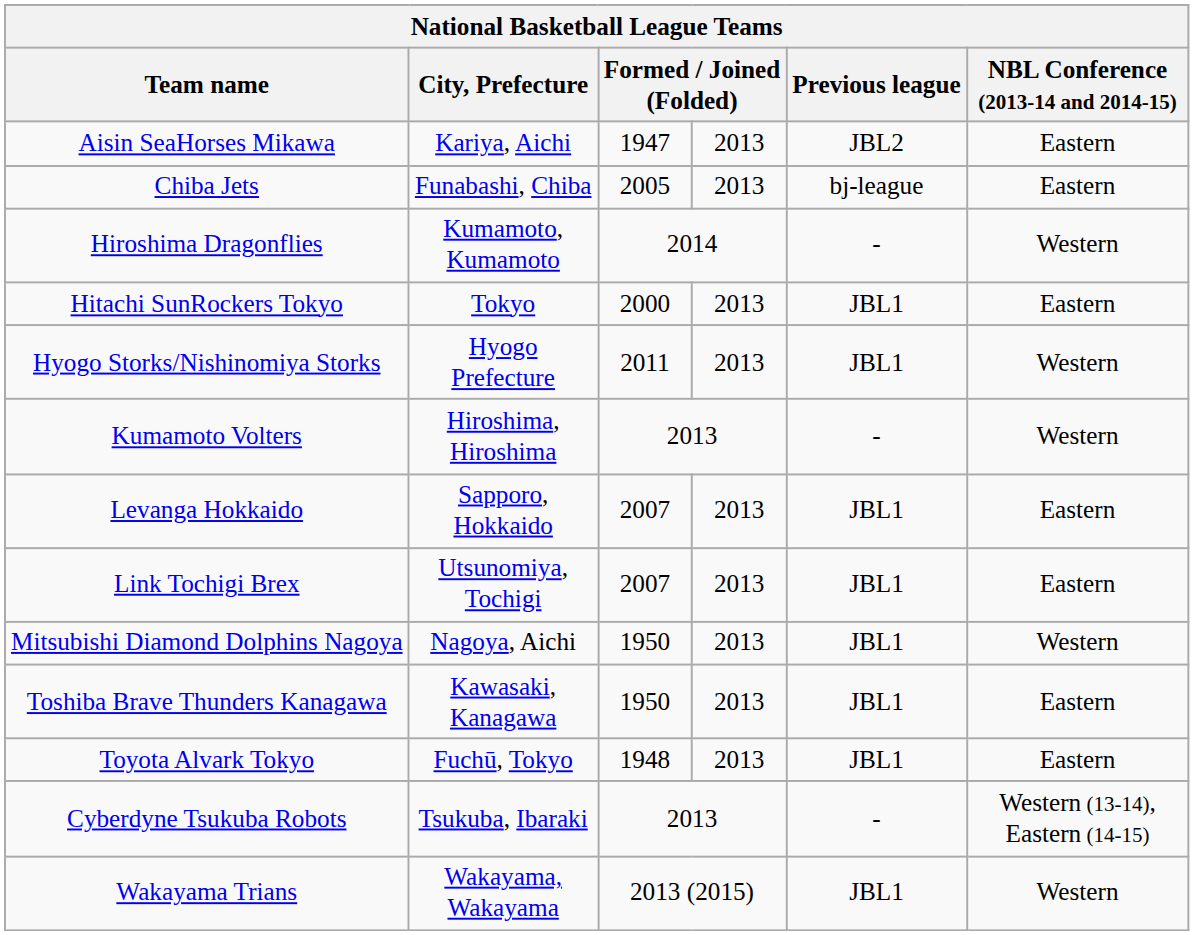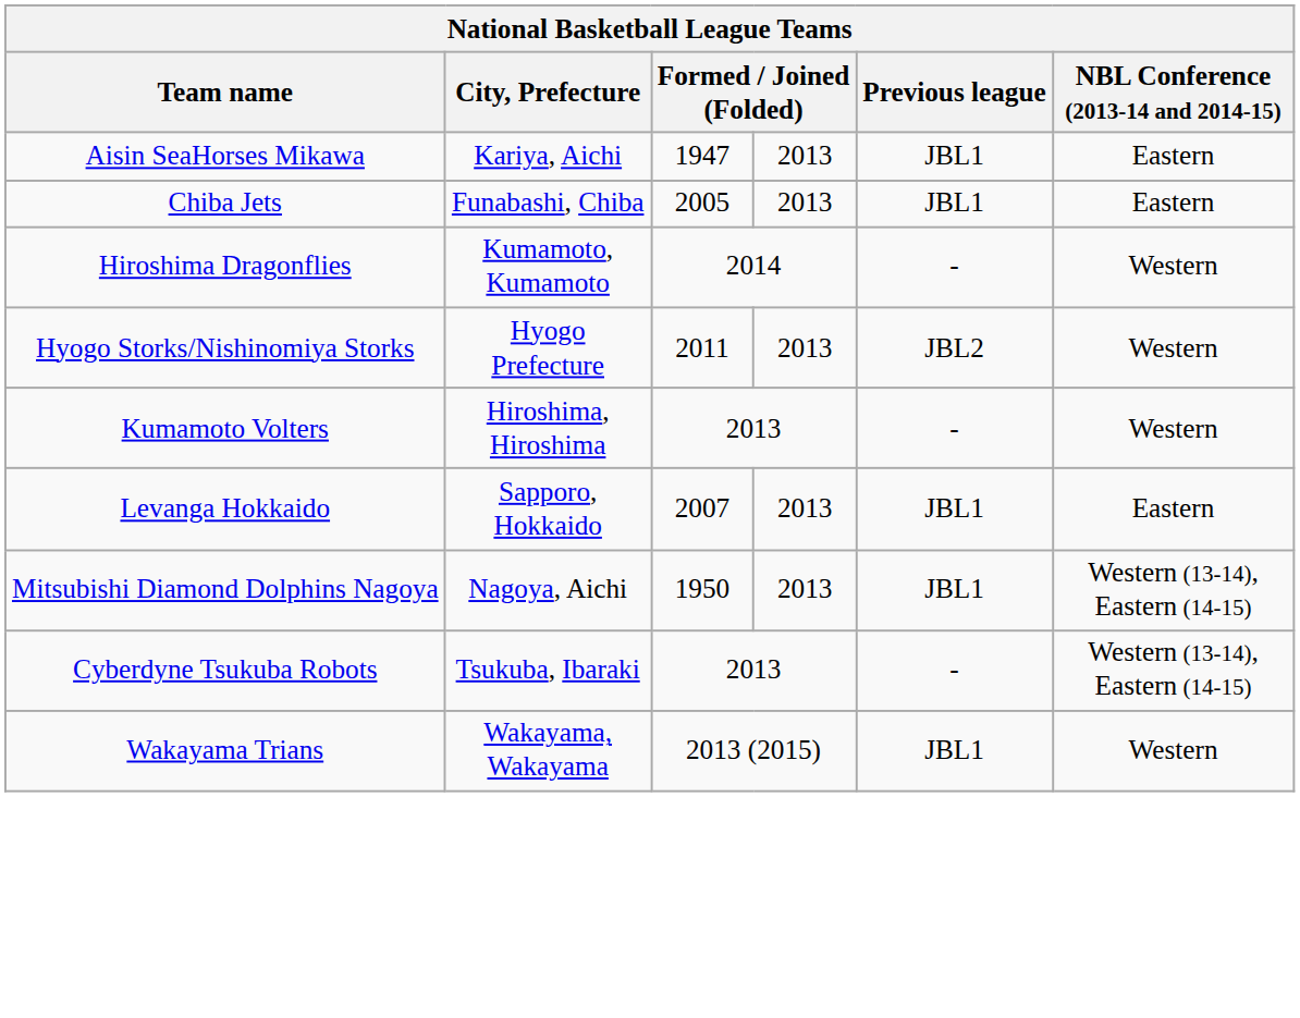Aisin SeaHorses Mikawa | Previous league: JBL2 -> JBL1
Chiba Jets | Previous league: bj-league -> JBL1
- row: Hitachi SunRockers Tokyo | Tokyo | 2000 | 2013 | JBL1 | Eastern
Hyogo Storks/Nishinomiya Storks | Previous league: JBL1 -> JBL2
- row: Link Tochigi Brex | Utsunomiya, Tochigi | 2007 | 2013 | JBL1 | Eastern
Mitsubishi Diamond Dolphins Nagoya | NBL Conference (2013-14 and 2014-15): Western -> Western (13-14), Eastern (14-15)
- row: Toshiba Brave Thunders Kanagawa | Kawasaki, Kanagawa | 1950 | 2013 | JBL1 | Eastern
- row: Toyota Alvark Tokyo | Fuchū, Tokyo | 1948 | 2013 | JBL1 | Eastern
